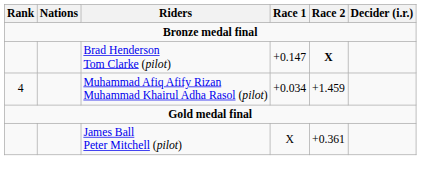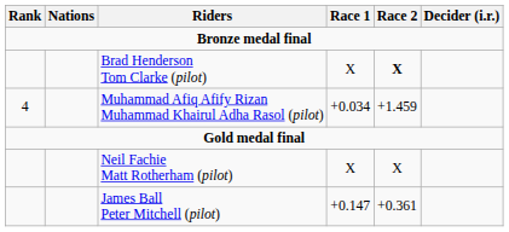Brad Henderson Tom Clarke (pilot) | Race 1: +0.147 -> X
+ row: Neil Fachie Matt Rotherham (pilot) | X | X
James Ball Peter Mitchell (pilot) | Race 1: X -> +0.147
